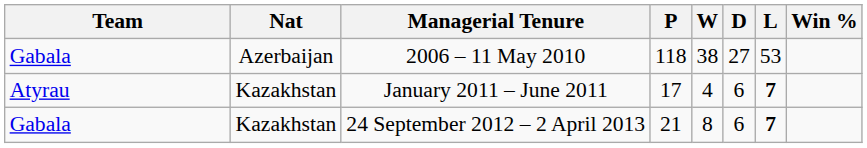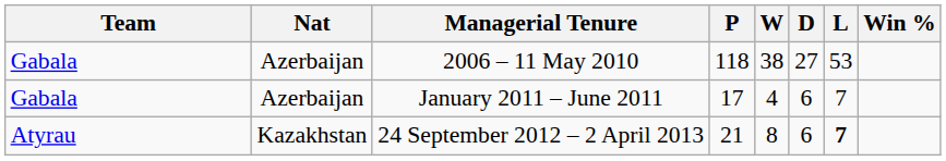January 2011 – June 2011 | Team: Atyrau -> Gabala
January 2011 – June 2011 | Nat: Kazakhstan -> Azerbaijan
January 2011 – June 2011 | L: bold -> normal
24 September 2012 – 2 April 2013 | Team: Gabala -> Atyrau
